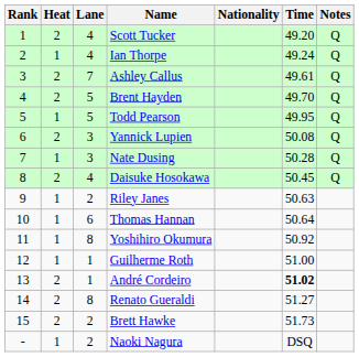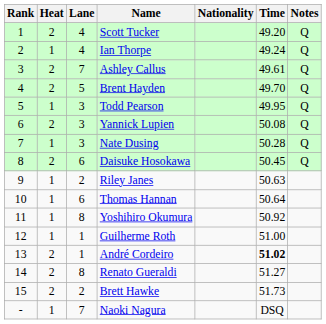Todd Pearson | Lane: 5 -> 3
Daisuke Hosokawa | Lane: 4 -> 6
Naoki Nagura | Lane: 2 -> 7
